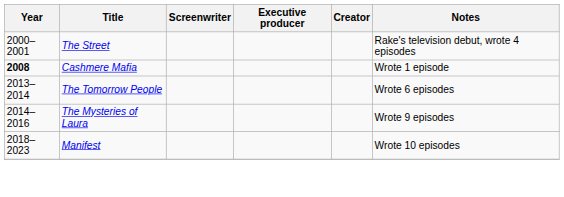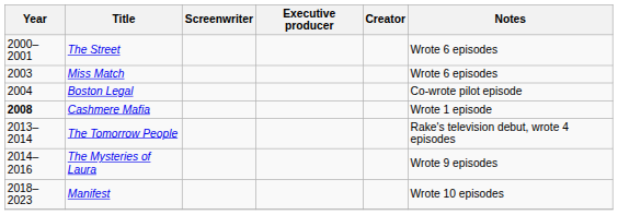The Street | Notes: Rake's television debut, wrote 4 episodes -> Wrote 6 episodes
+ row: 2003 | Miss Match | Wrote 6 episodes
+ row: 2004 | Boston Legal | Co-wrote pilot episode
The Tomorrow People | Notes: Wrote 6 episodes -> Rake's television debut, wrote 4 episodes
